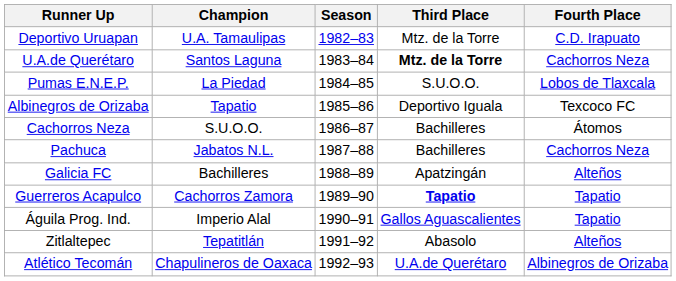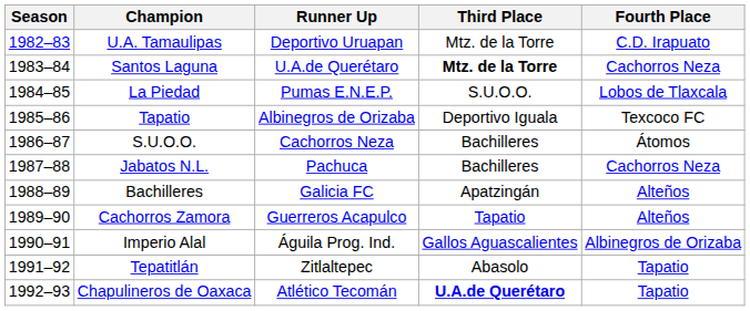columns swapped: Season <-> Runner Up
Cachorros Zamora | Third Place: bold -> normal
Cachorros Zamora | Fourth Place: Tapatio -> Alteños
Imperio Alal | Fourth Place: Tapatio -> Albinegros de Orizaba
Tepatitlán | Fourth Place: Alteños -> Tapatio
Chapulineros de Oaxaca | Third Place: normal -> bold
Chapulineros de Oaxaca | Fourth Place: Albinegros de Orizaba -> Tapatio
